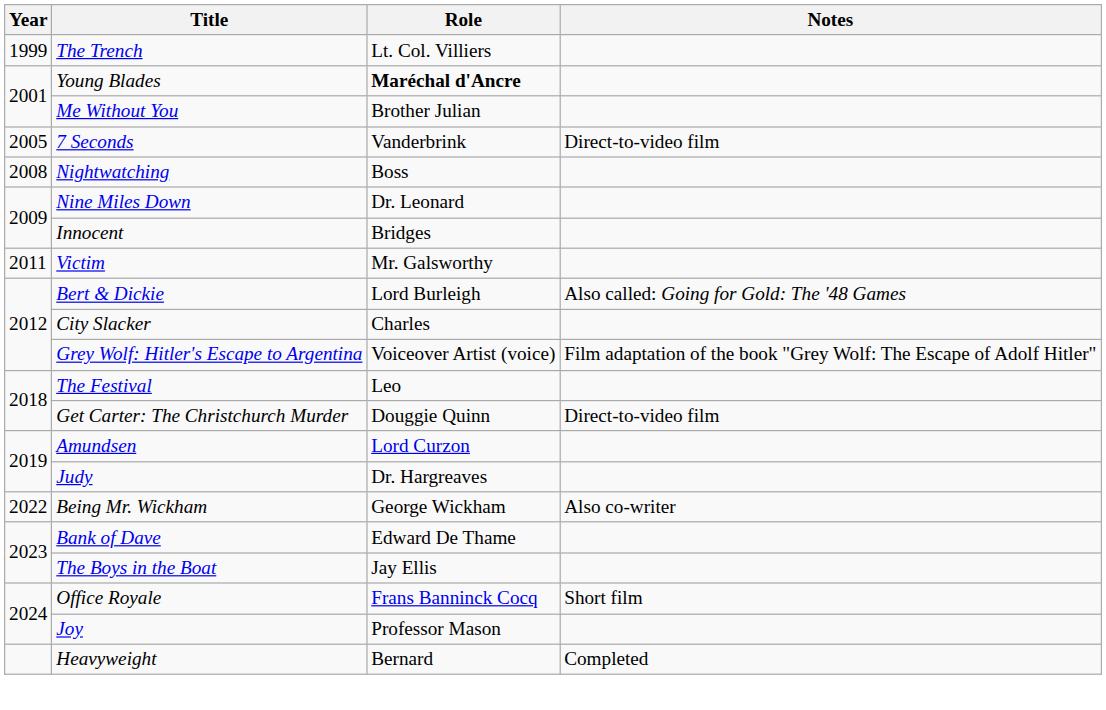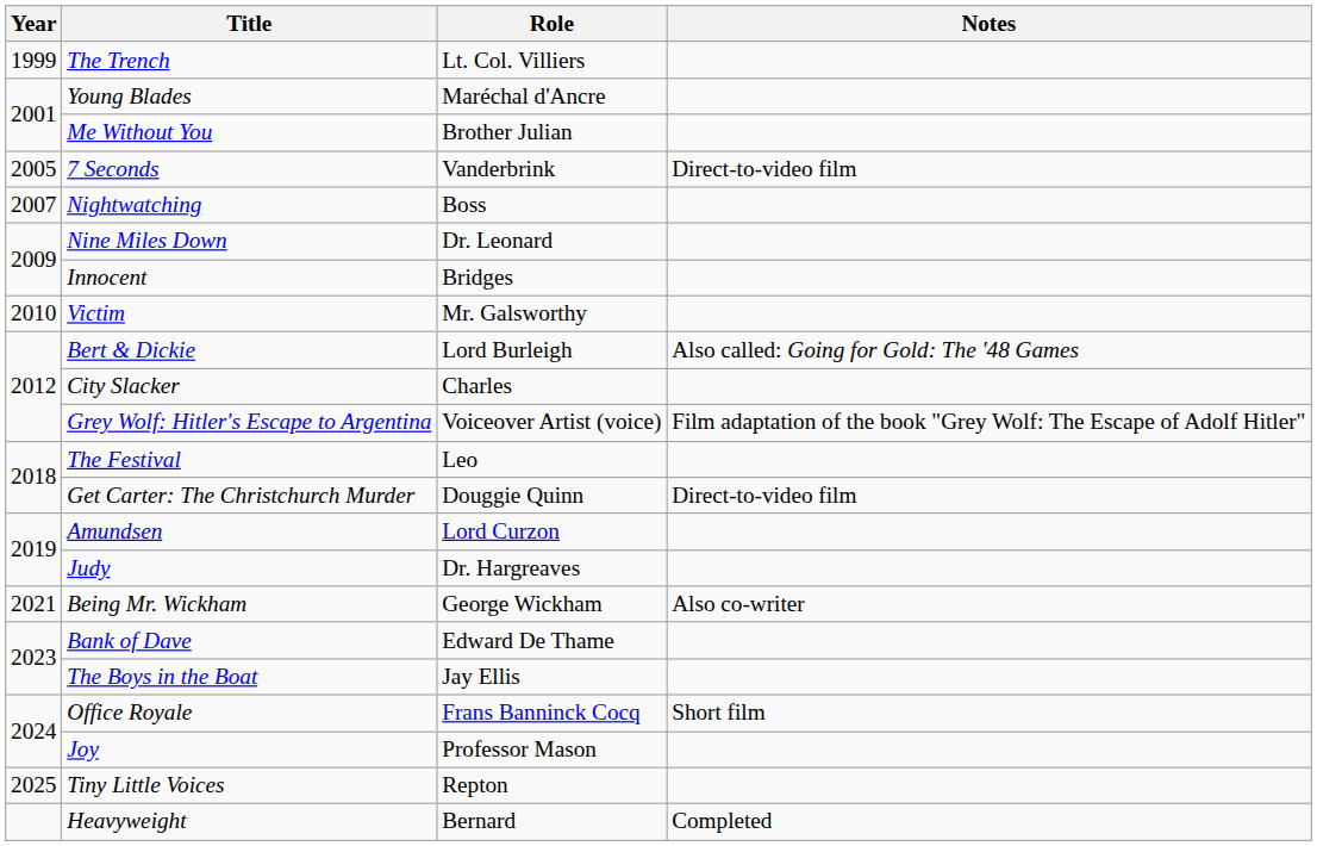Young Blades | Role: bold -> normal
Nightwatching | Year: 2008 -> 2007
Victim | Year: 2011 -> 2010
Being Mr. Wickham | Year: 2022 -> 2021
+ row: 2025 | Tiny Little Voices | Repton
